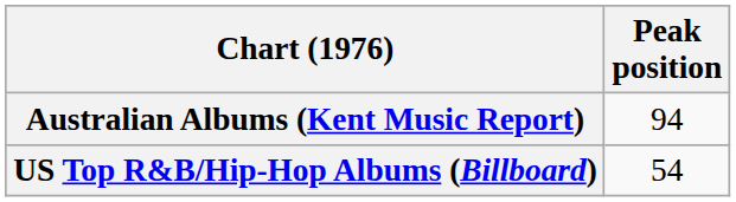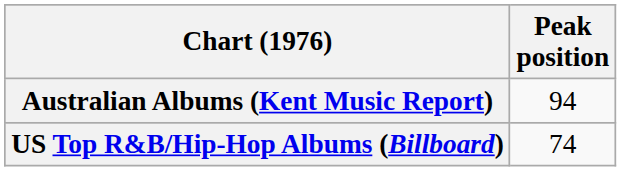US Top R&B/Hip-Hop Albums (Billboard) | Peak position: 54 -> 74
